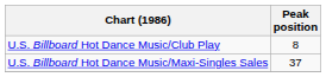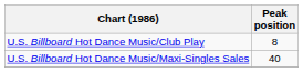U.S. Billboard Hot Dance Music/Maxi-Singles Sales | Peak position: 37 -> 40
